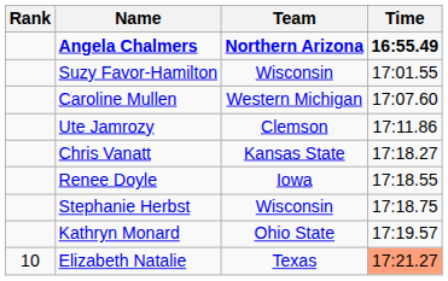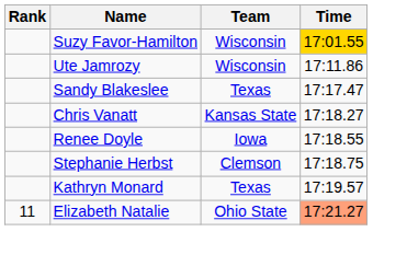- row: Angela Chalmers | Northern Arizona | 16:55.49
Suzy Favor-Hamilton | Time: no background -> gold background
- row: Caroline Mullen | Western Michigan | 17:07.60
Ute Jamrozy | Team: Clemson -> Wisconsin
+ row: Sandy Blakeslee | Texas | 17:17.47
Stephanie Herbst | Team: Wisconsin -> Clemson
Kathryn Monard | Team: Ohio State -> Texas
Elizabeth Natalie | Rank: 10 -> 11
Elizabeth Natalie | Team: Texas -> Ohio State
